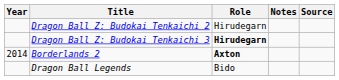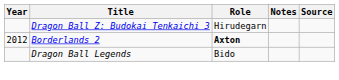- row: Dragon Ball Z: Budokai Tenkaichi 2 | Hirudegarn
Dragon Ball Z: Budokai Tenkaichi 3 | Role: bold -> normal
Borderlands 2 | Year: 2014 -> 2012
